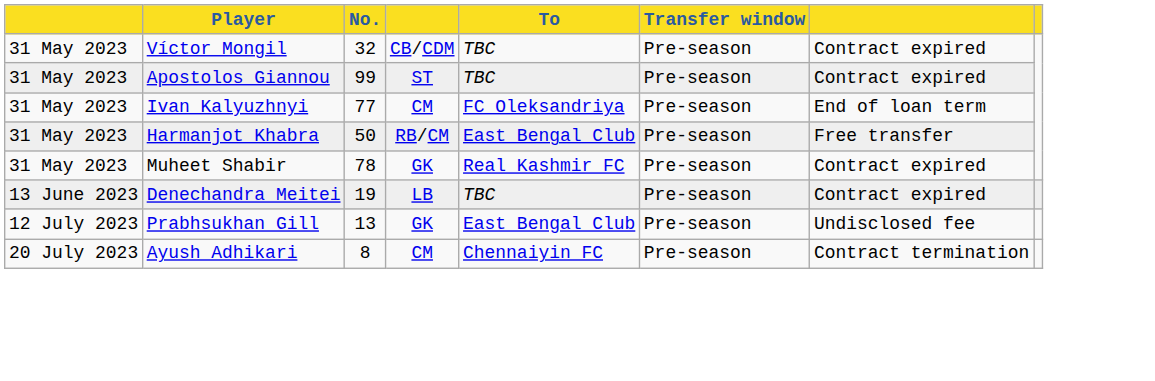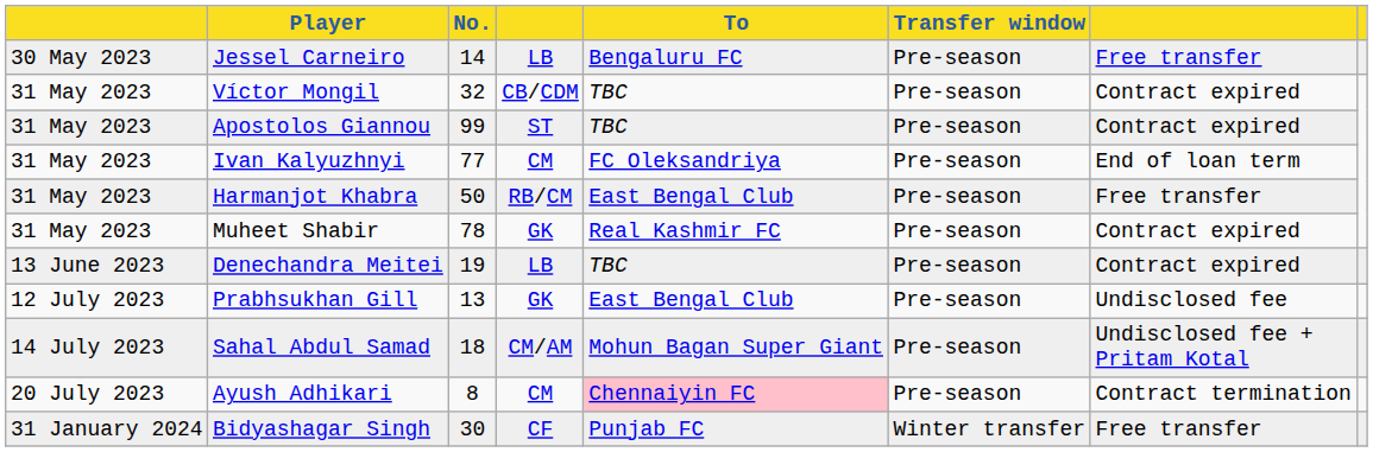+ row: 30 May 2023 | Jessel Carneiro | 14 | LB | Bengaluru FC | Pre-season | Free transfer
+ row: 14 July 2023 | Sahal Abdul Samad | 18 | CM/AM | Mohun Bagan Super Giant | Pre-season | Undisclosed fee + Pritam Kotal
Ayush Adhikari | To: no background -> pink background
+ row: 31 January 2024 | Bidyashagar Singh | 30 | CF | Punjab FC | Winter transfer | Free transfer
